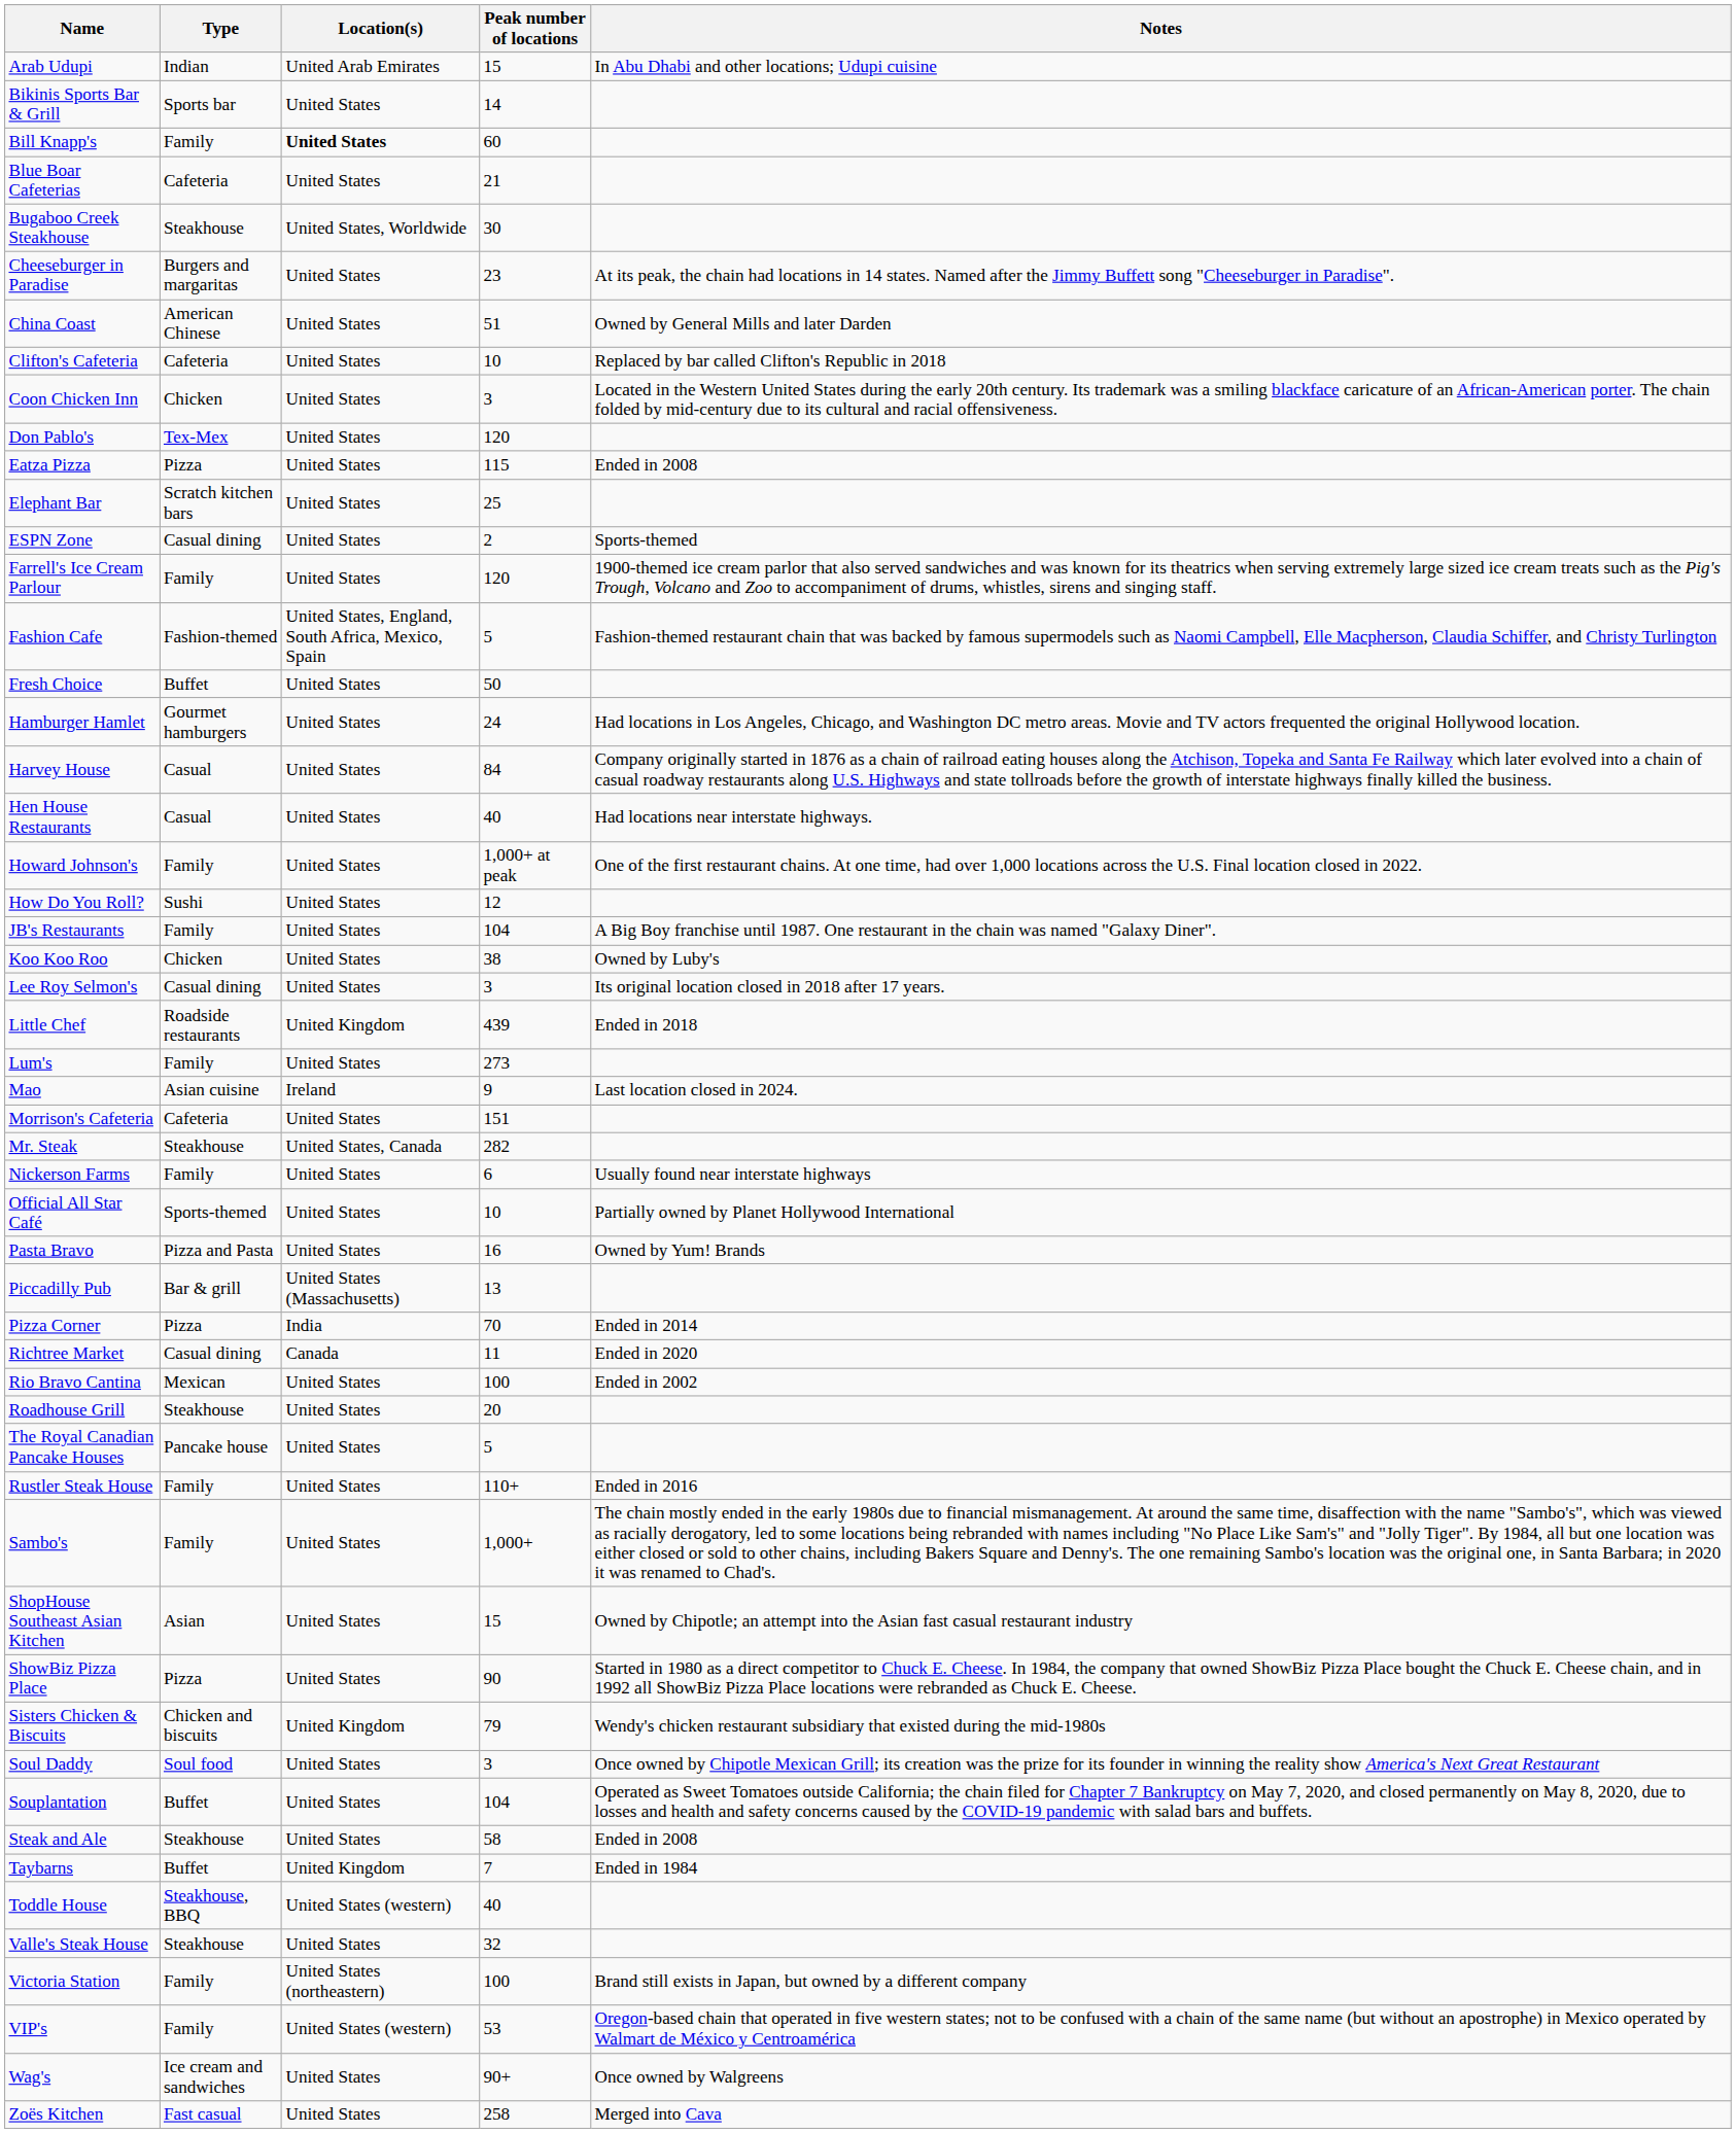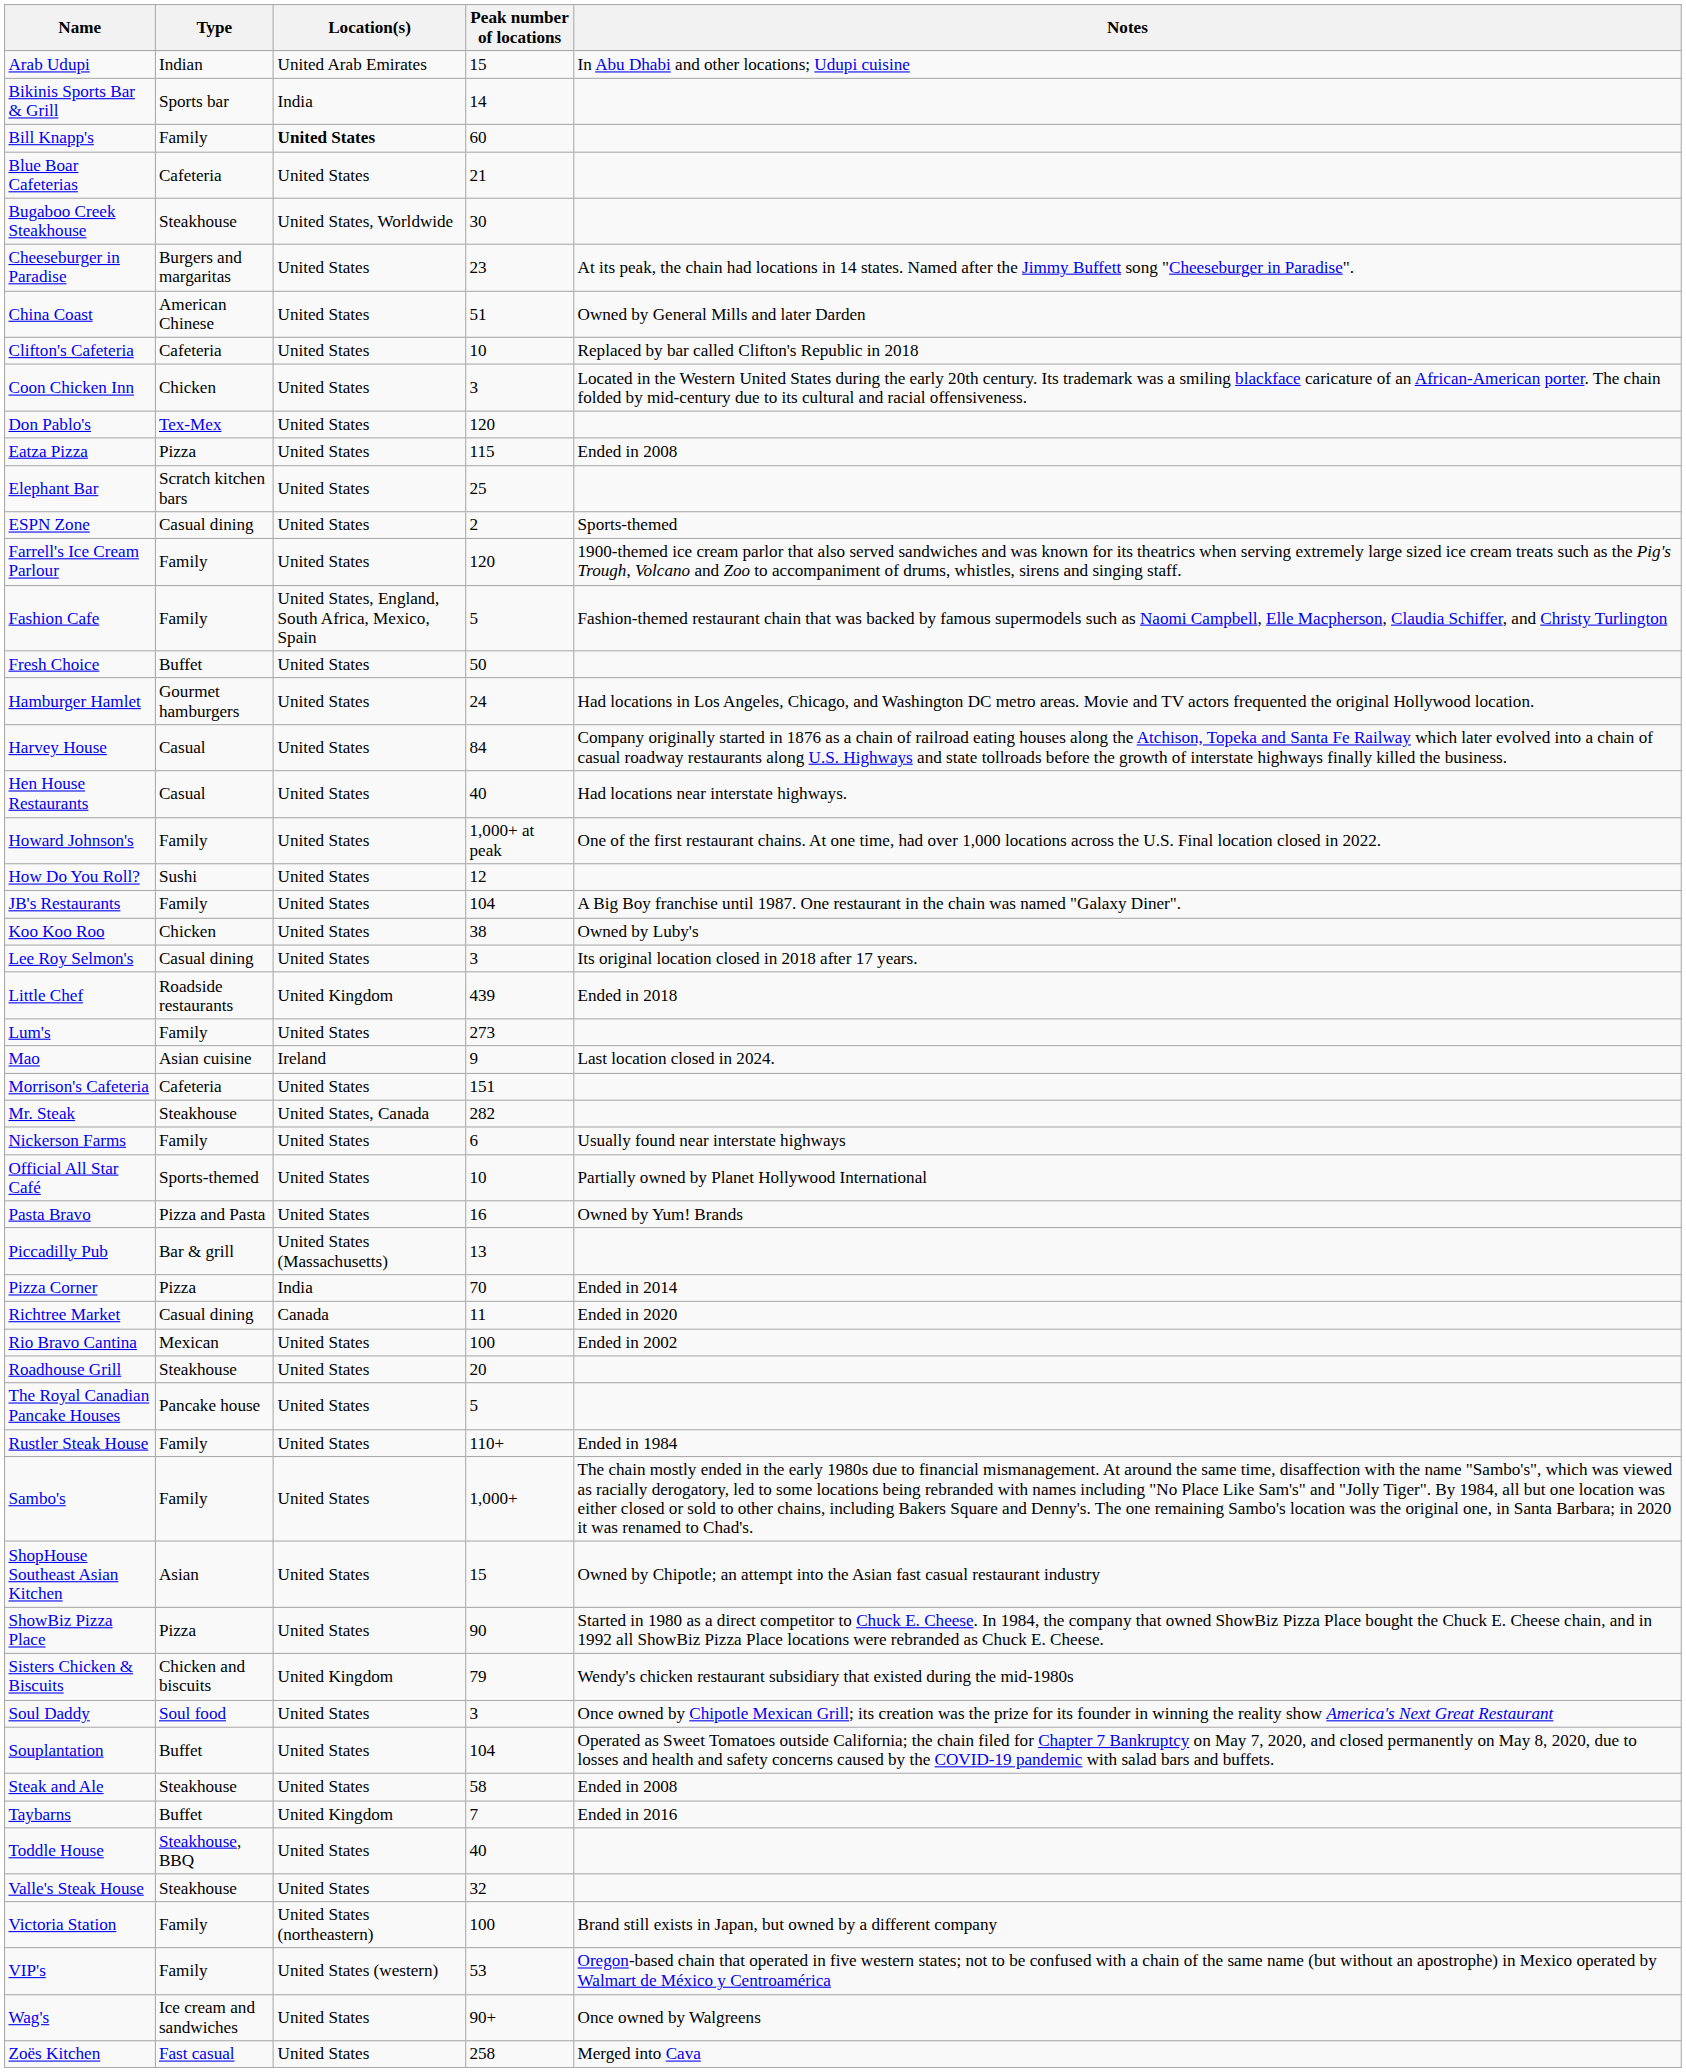Bikinis Sports Bar & Grill | Location(s): United States -> India
Fashion Cafe | Type: Fashion-themed -> Family
Rustler Steak House | Notes: Ended in 2016 -> Ended in 1984
Taybarns | Notes: Ended in 1984 -> Ended in 2016
Toddle House | Location(s): United States (western) -> United States
